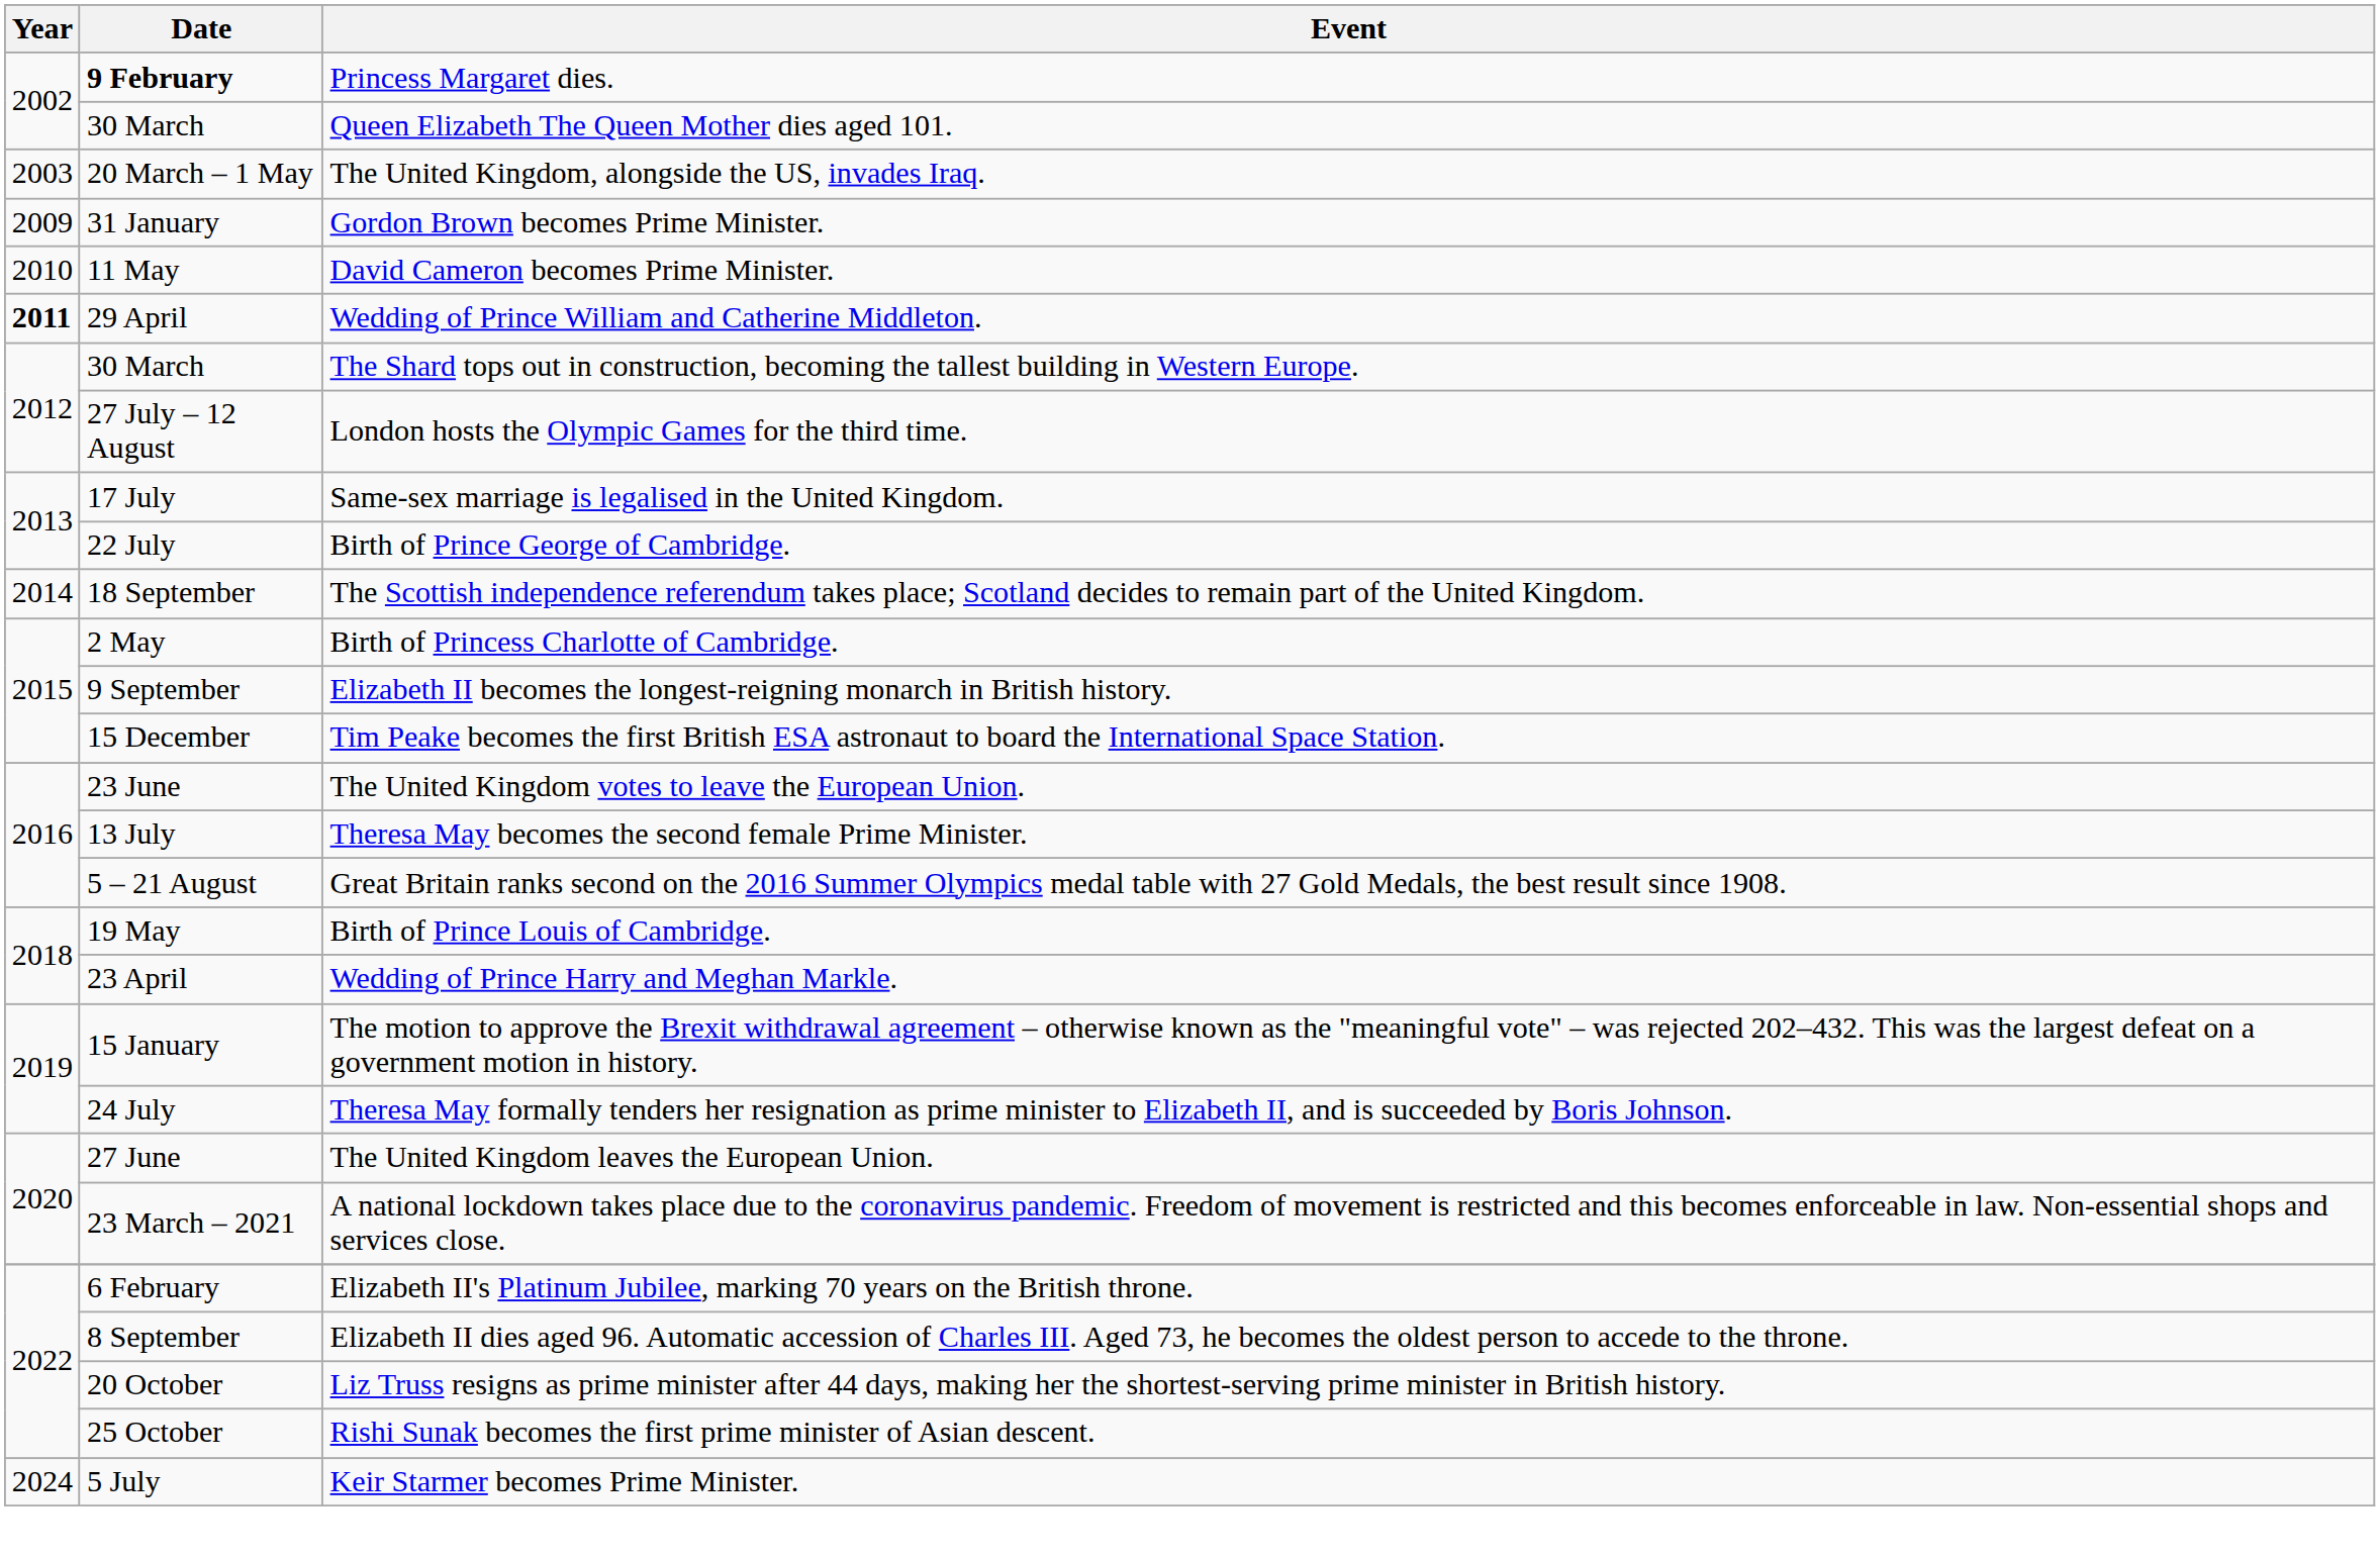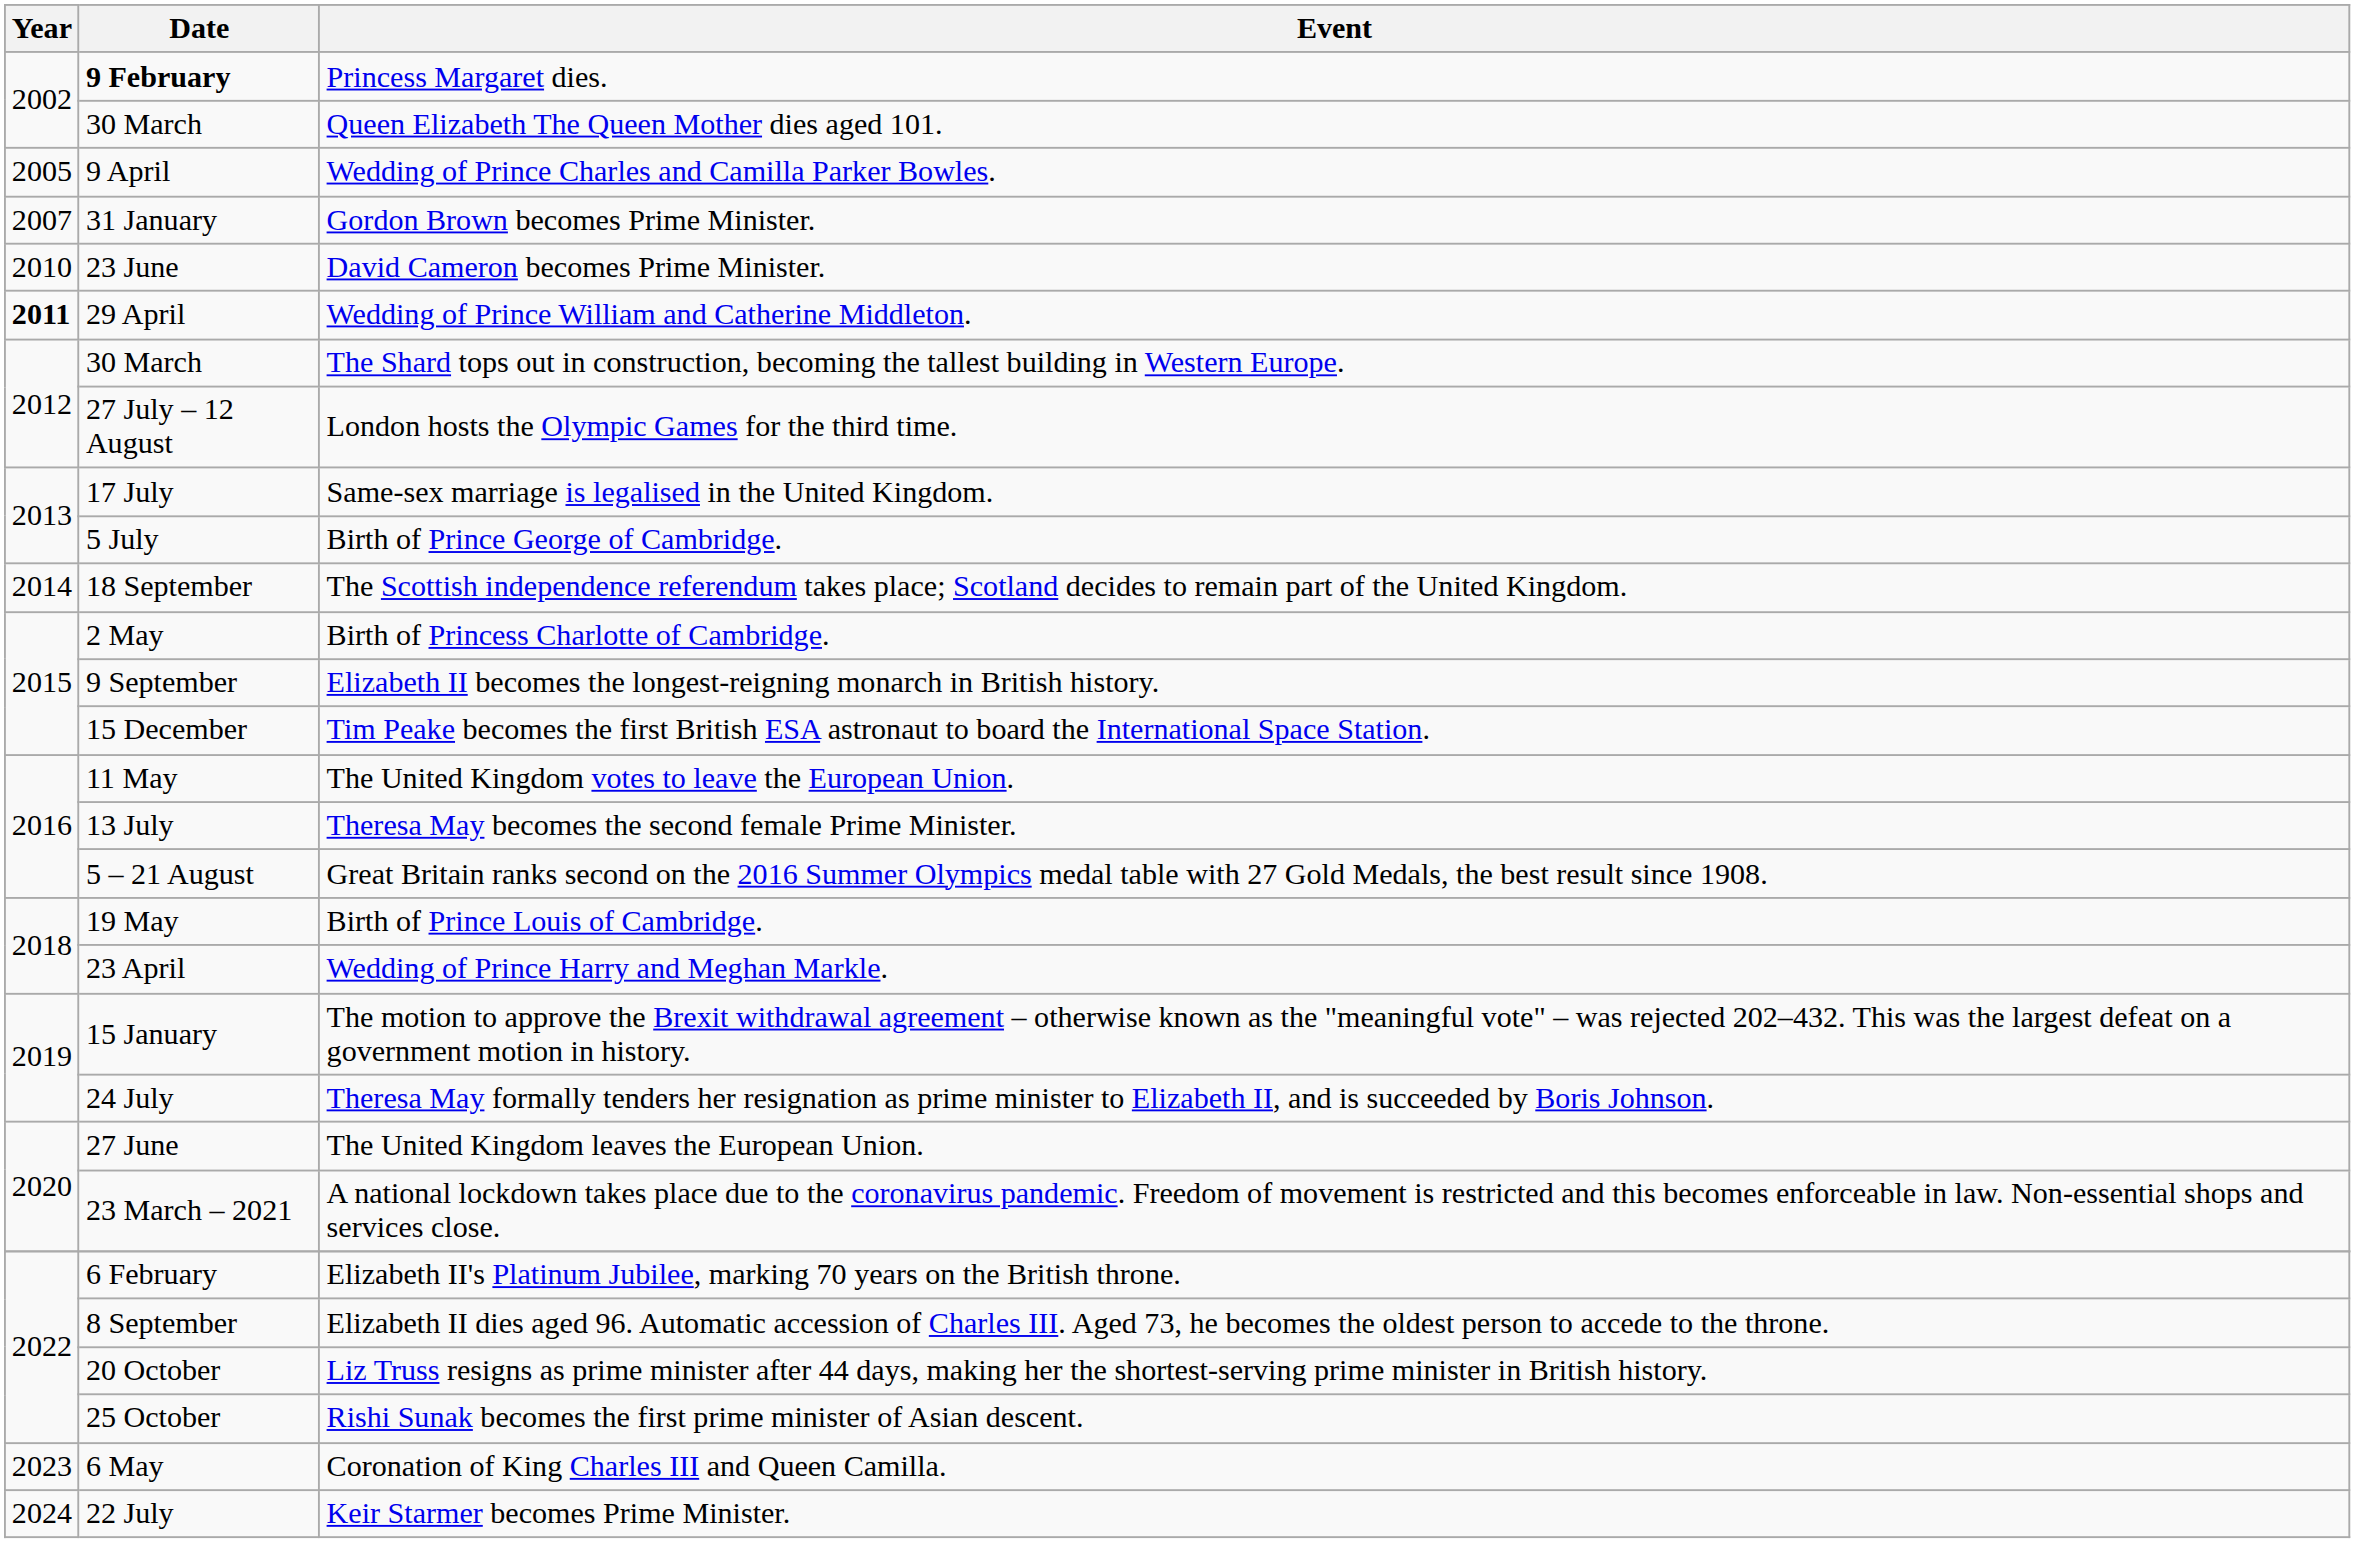- row: 2003 | 20 March – 1 May | The United Kingdom, alongside the US, invades Iraq.
+ row: 2005 | 9 April | Wedding of Prince Charles and Camilla Parker Bowles.
Gordon Brown becomes Prime Minister. | Year: 2009 -> 2007
David Cameron becomes Prime Minister. | Date: 11 May -> 23 June
Birth of Prince George of Cambridge. | Date: 22 July -> 5 July
The United Kingdom votes to leave the European Union. | Date: 23 June -> 11 May
+ row: 2023 | 6 May | Coronation of King Charles III and Queen Camilla.
Keir Starmer becomes Prime Minister. | Date: 5 July -> 22 July
